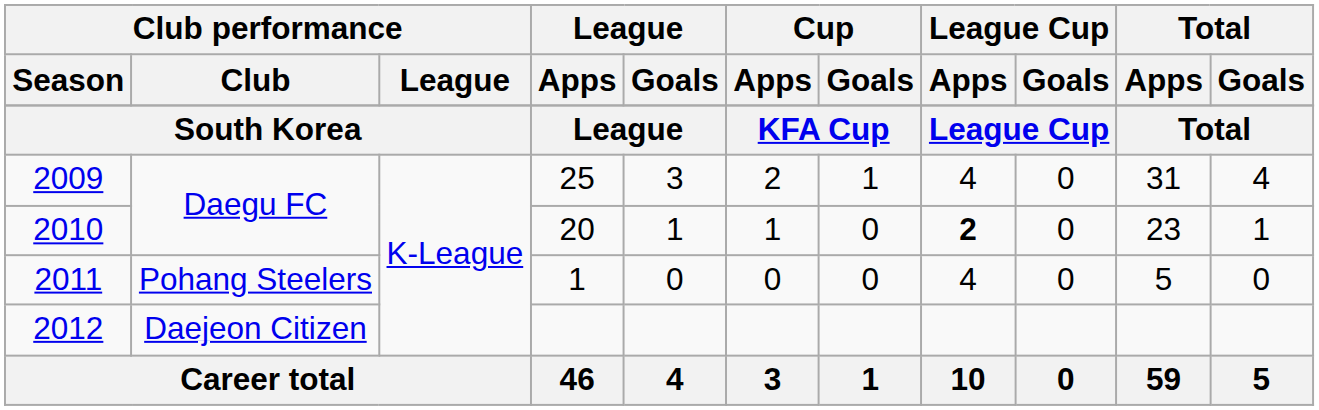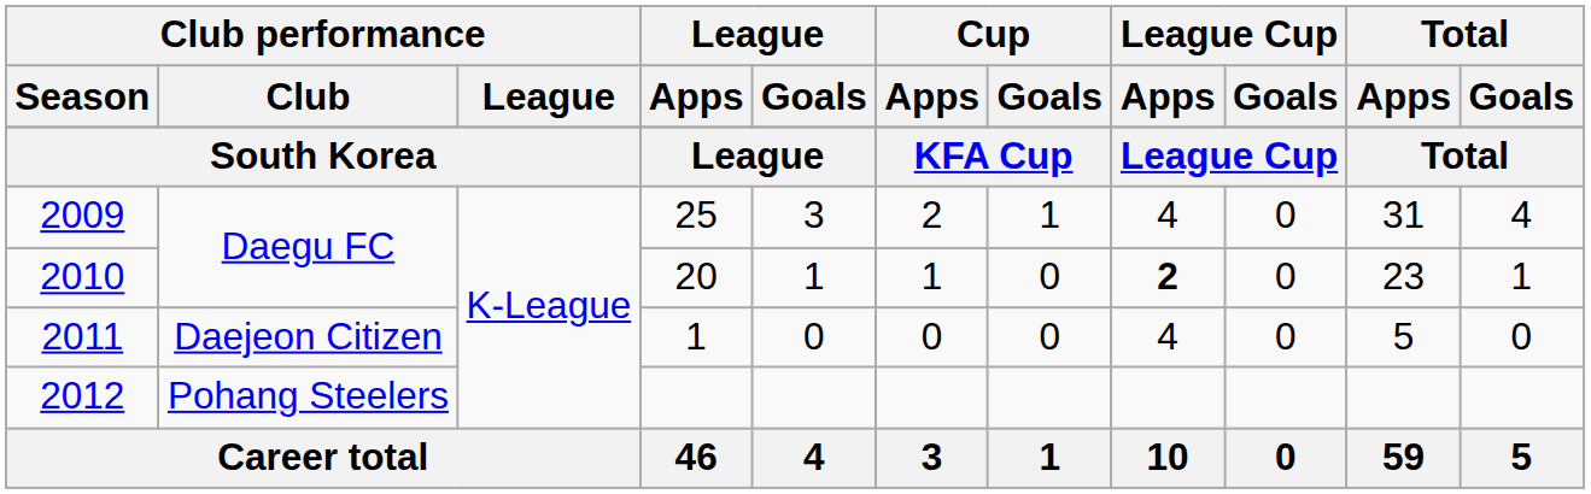2011 | Club performance / Club: Pohang Steelers -> Daejeon Citizen
2012 | Club performance / Club: Daejeon Citizen -> Pohang Steelers
